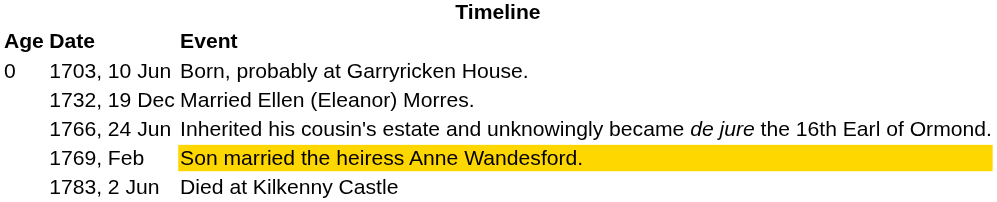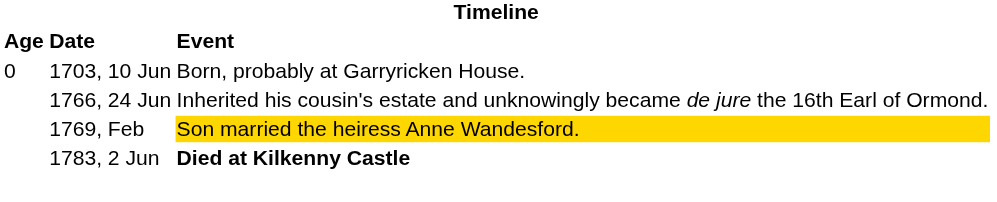- row: 1732, 19 Dec | Married Ellen (Eleanor) Morres.
1783, 2 Jun | Event: normal -> bold
